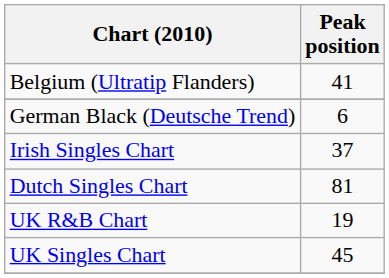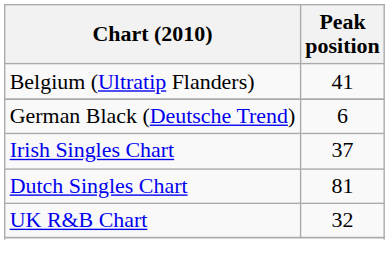UK R&B Chart | Peak position: 19 -> 32
- row: UK Singles Chart | 45
